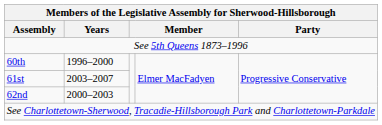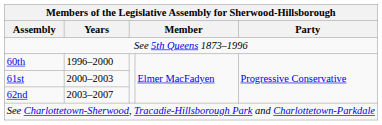61st | Years: 2003–2007 -> 2000–2003
62nd | Years: 2000–2003 -> 2003–2007
